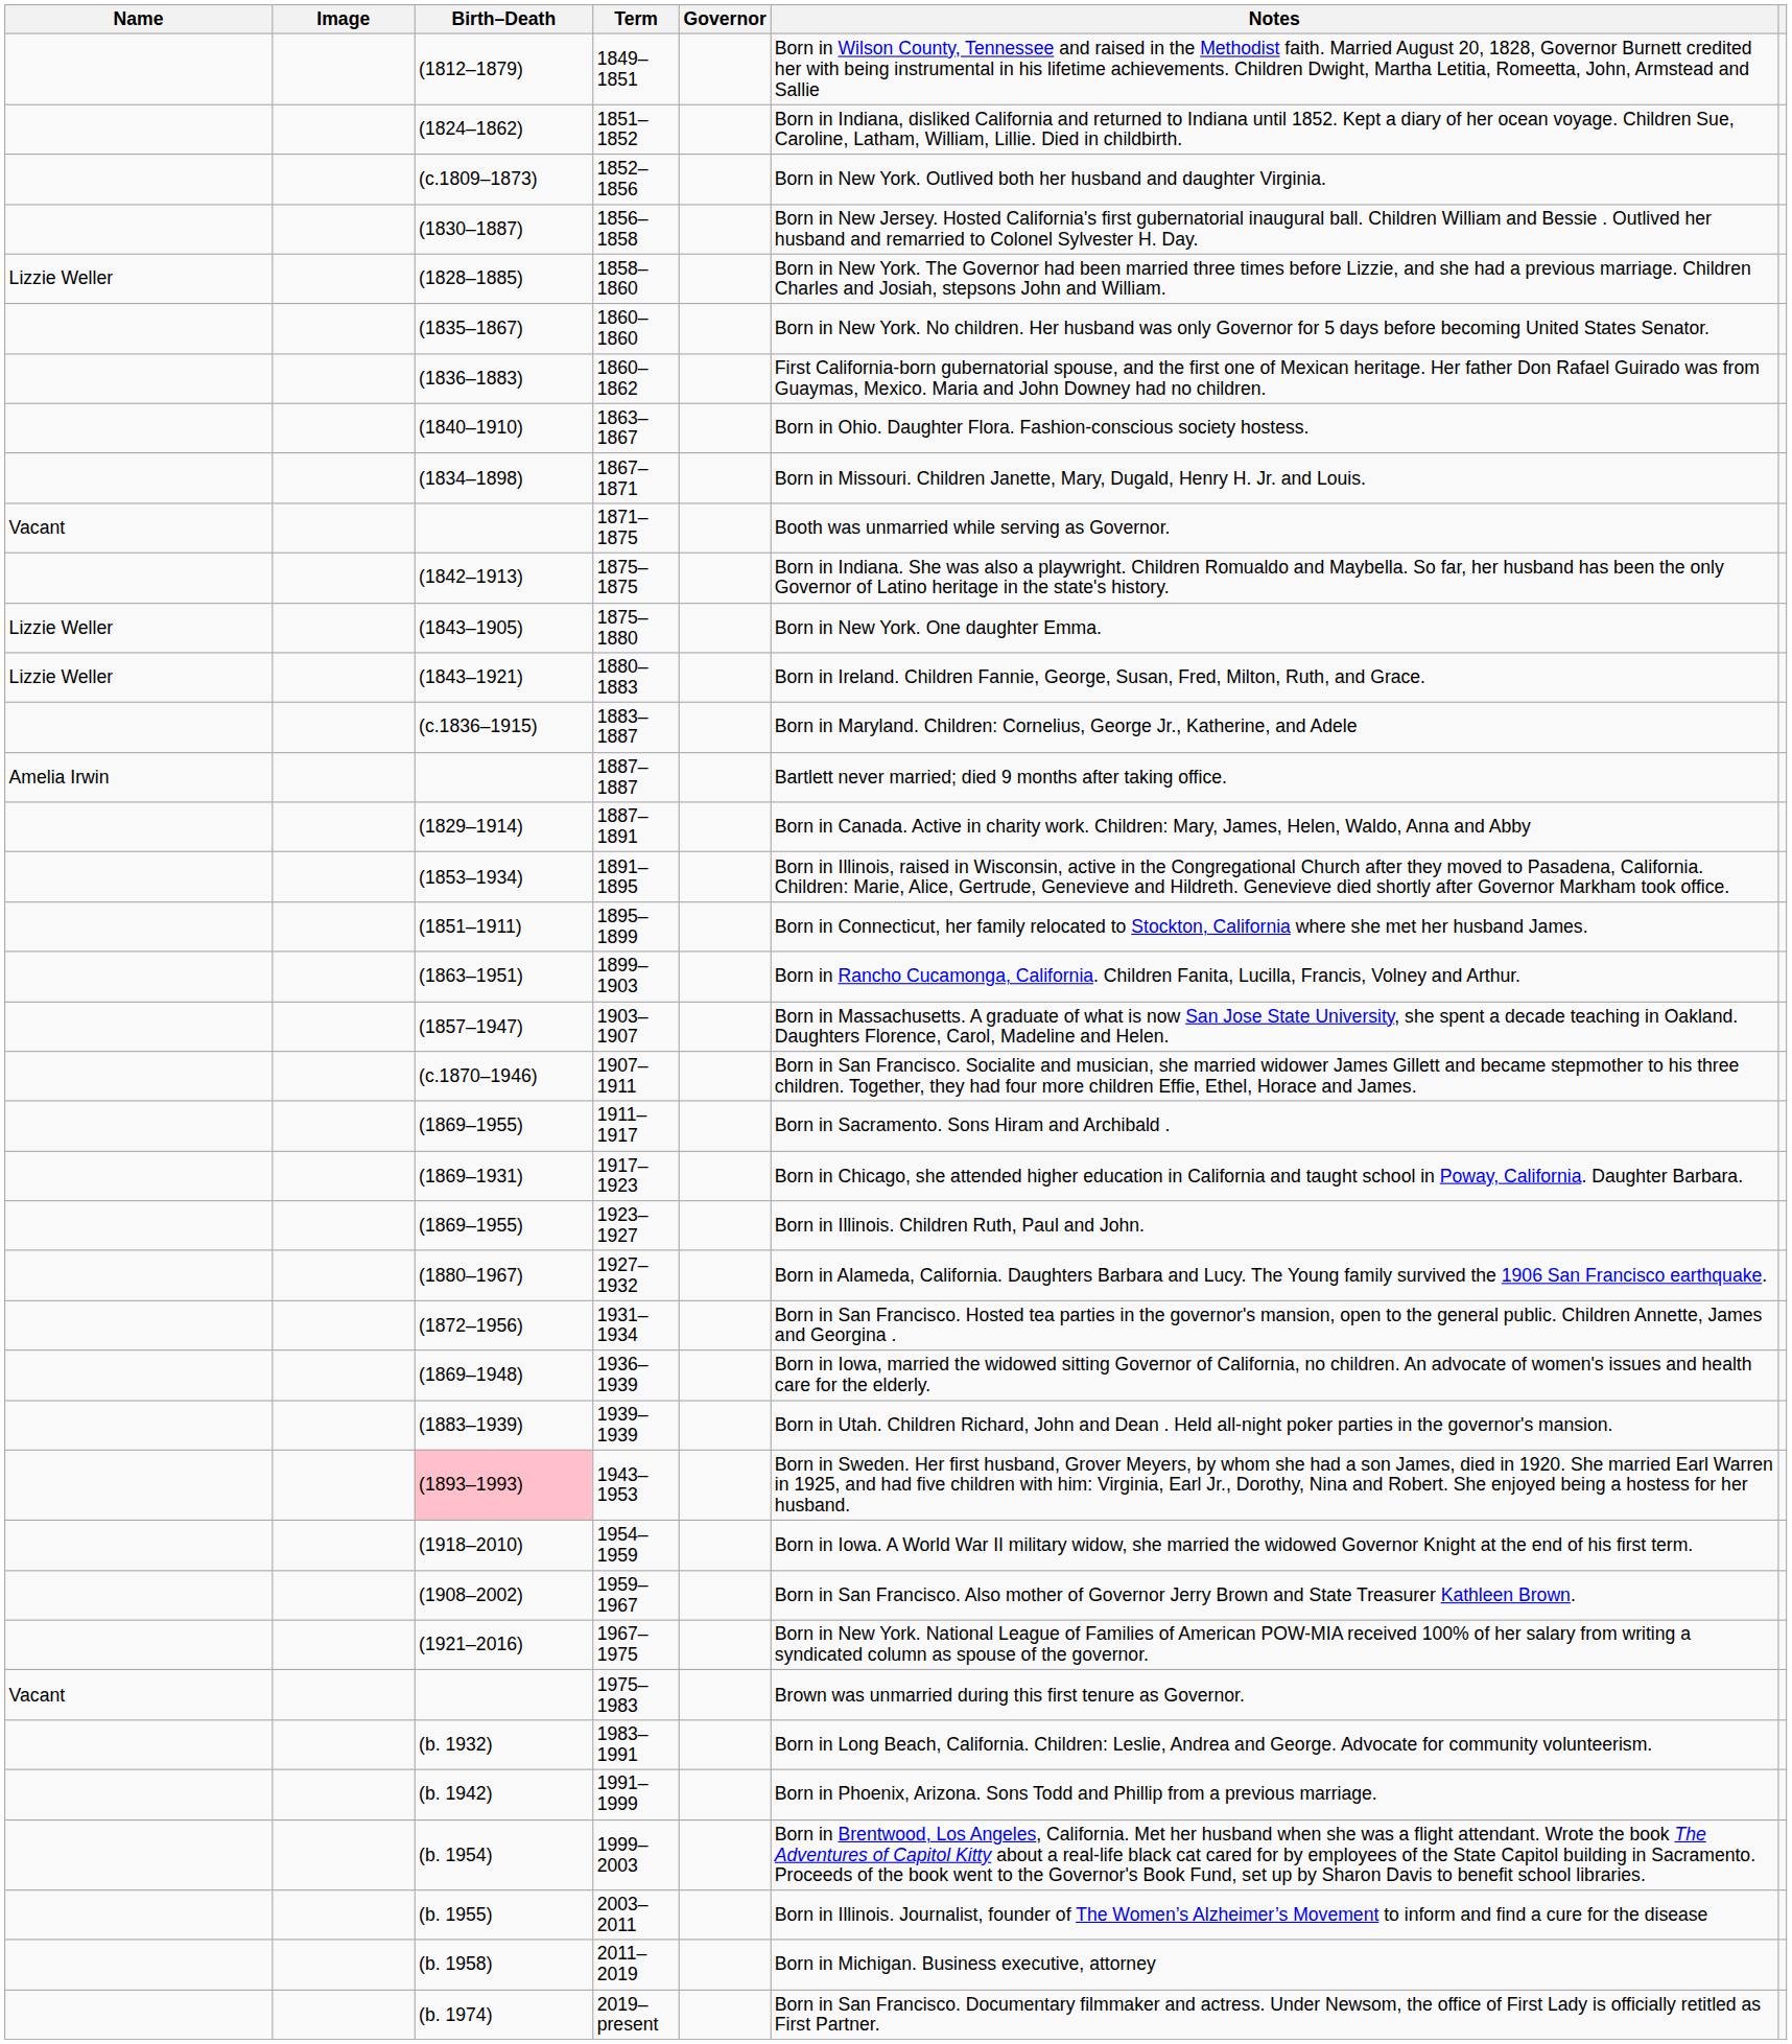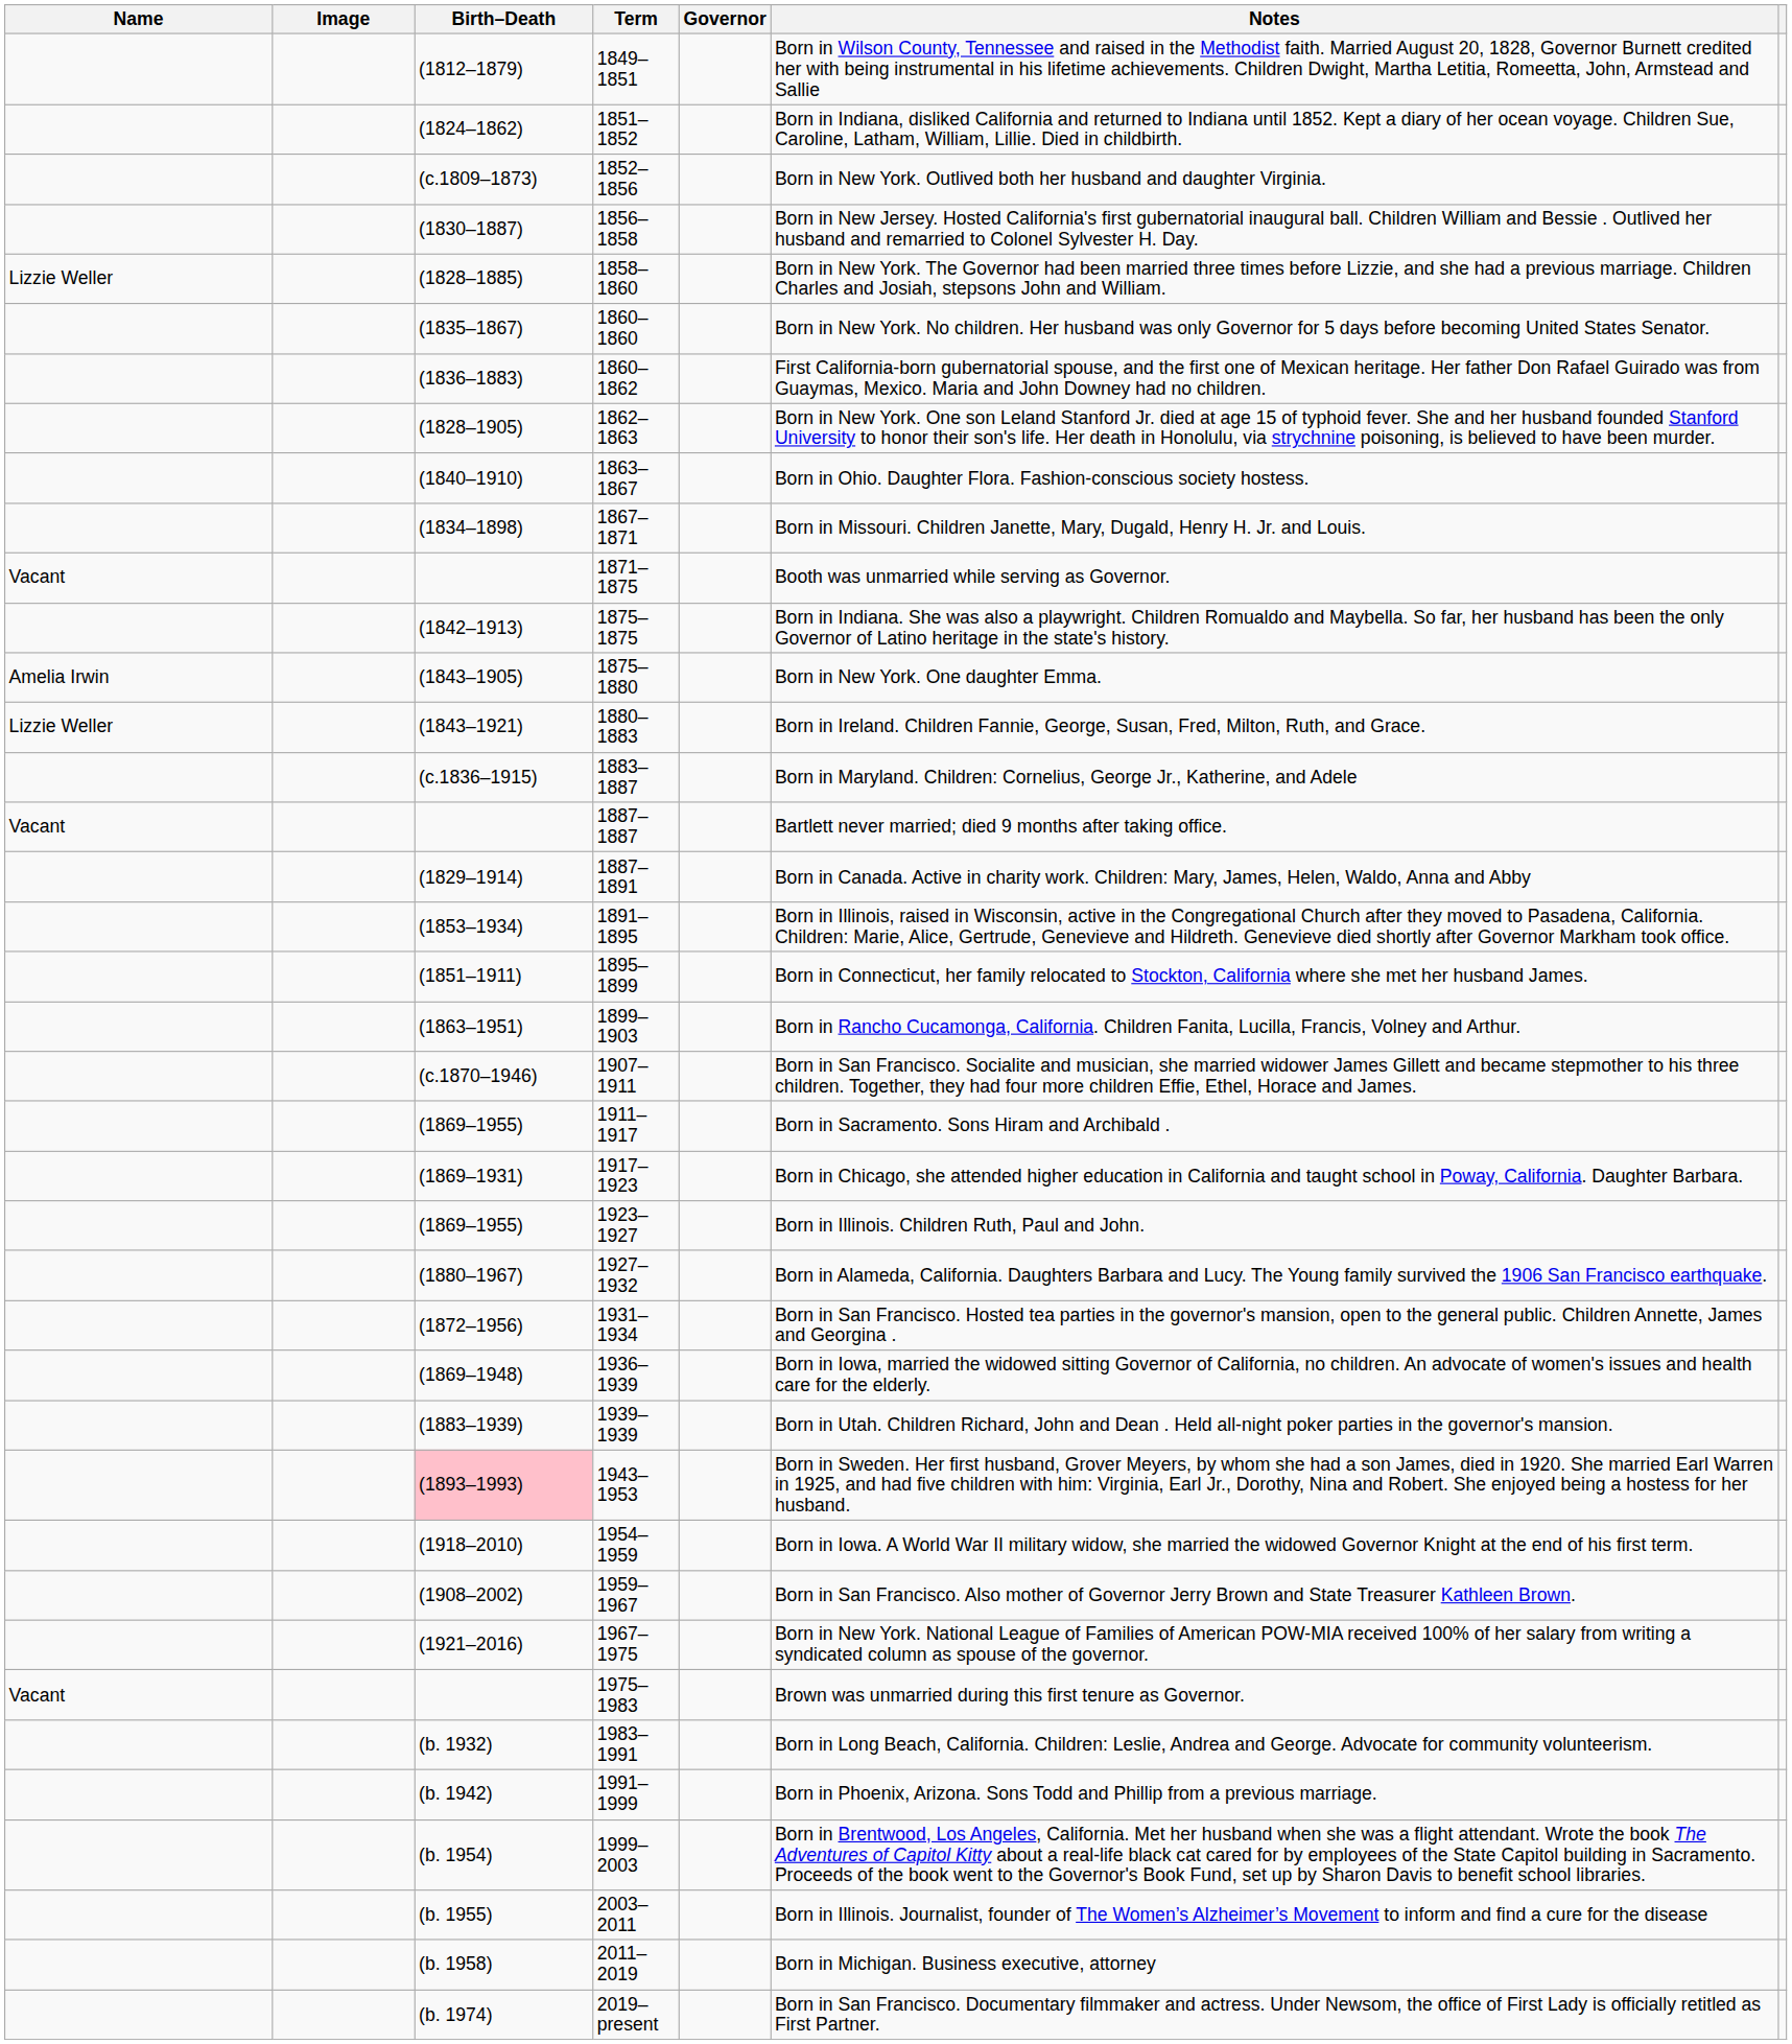+ row: (1828–1905) | 1862–1863 | Born in New York. One son Leland Stanford Jr. died at age 15 of typhoid fever. She and her husband founded Stanford University to honor their son's life. Her death in Honolulu, via strychnine poisoning, is believed to have been murder.
1875–1880 | Name: Lizzie Weller -> Amelia Irwin
1887–1887 | Name: Amelia Irwin -> Vacant
- row: (1857–1947) | 1903–1907 | Born in Massachusetts. A graduate of what is now San Jose State University, she spent a decade teaching in Oakland. Daughters Florence, Carol, Madeline and Helen.
